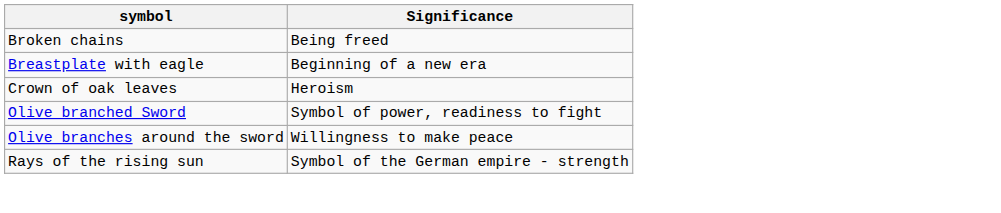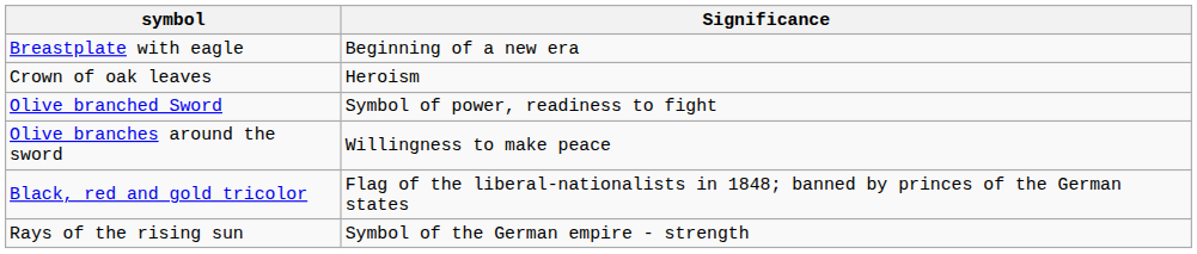- row: Broken chains | Being freed
+ row: Black, red and gold tricolor | Flag of the liberal-nationalists in 1848; banned by princes of the German states
